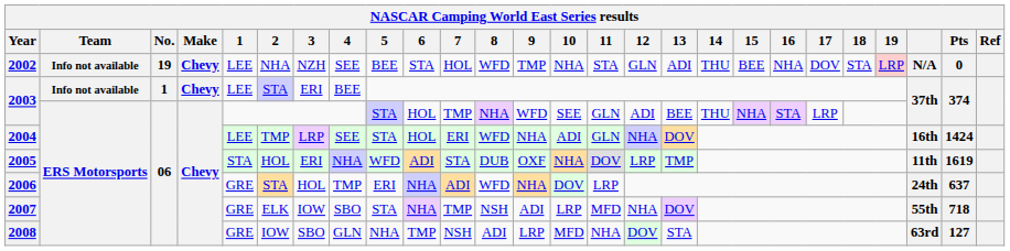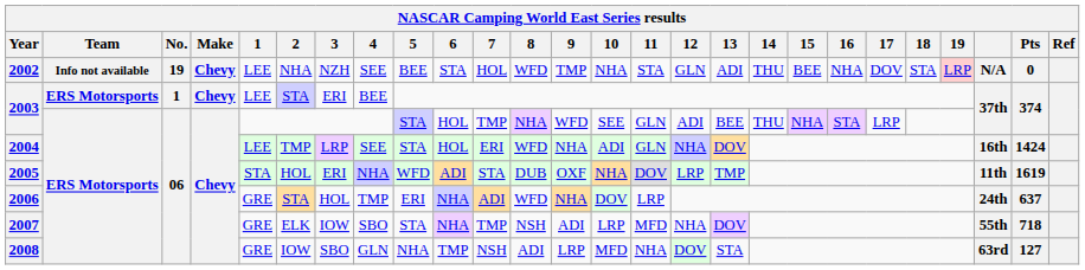2003 / 1 | Team: Info not available -> ERS Motorsports
